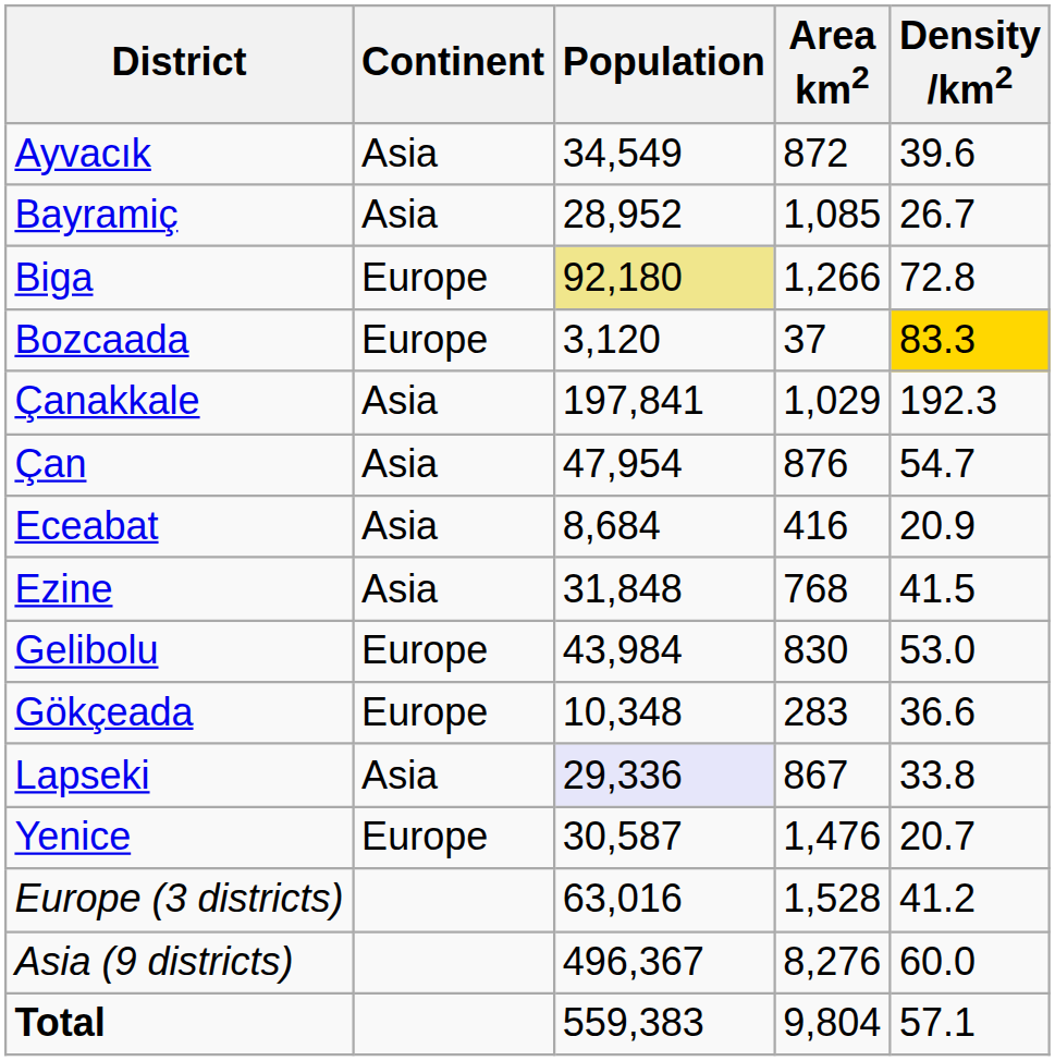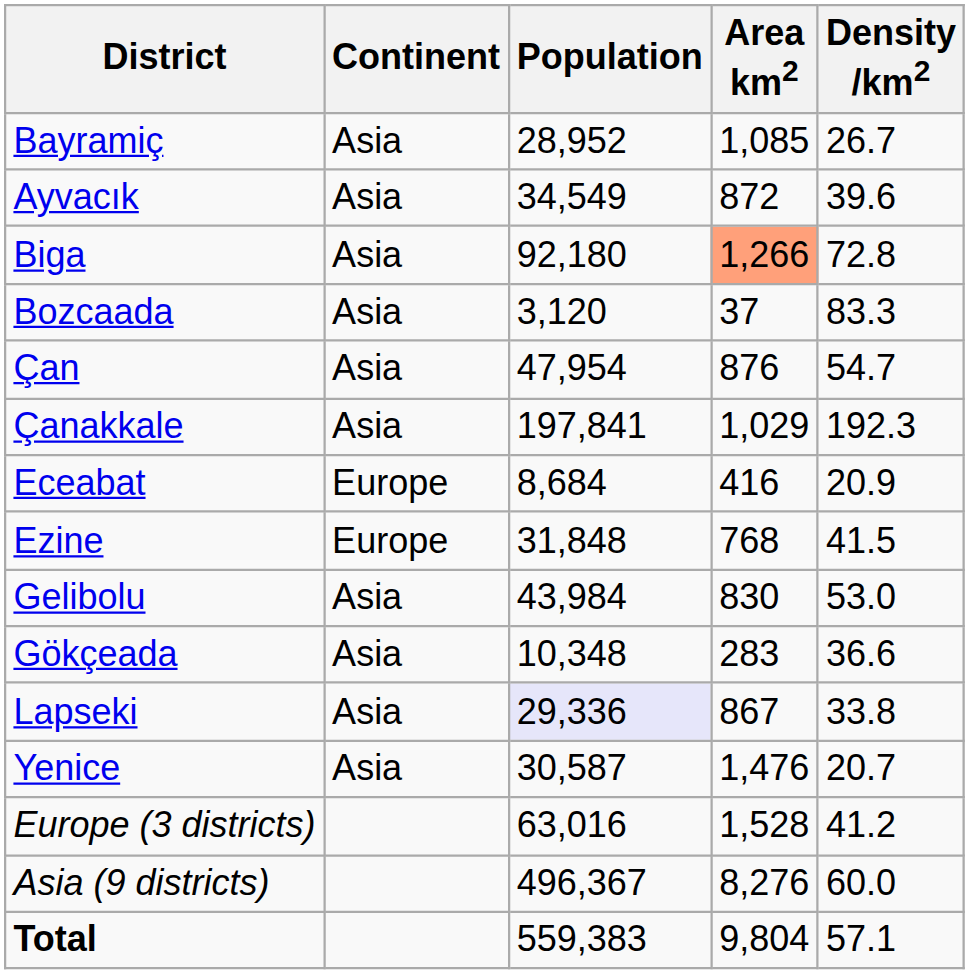rows swapped: Ayvacık <-> Bayramiç
Biga | Continent: Europe -> Asia
Biga | Population: khaki background -> no background
Biga | Area km2: no background -> lightsalmon background
Bozcaada | Continent: Europe -> Asia
Bozcaada | Density /km2: gold background -> no background
rows swapped: Çan <-> Çanakkale
Eceabat | Continent: Asia -> Europe
Ezine | Continent: Asia -> Europe
Gelibolu | Continent: Europe -> Asia
Gökçeada | Continent: Europe -> Asia
Yenice | Continent: Europe -> Asia
